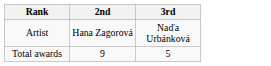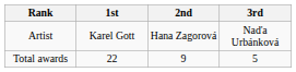+ column: 1st | Karel Gott | 22
